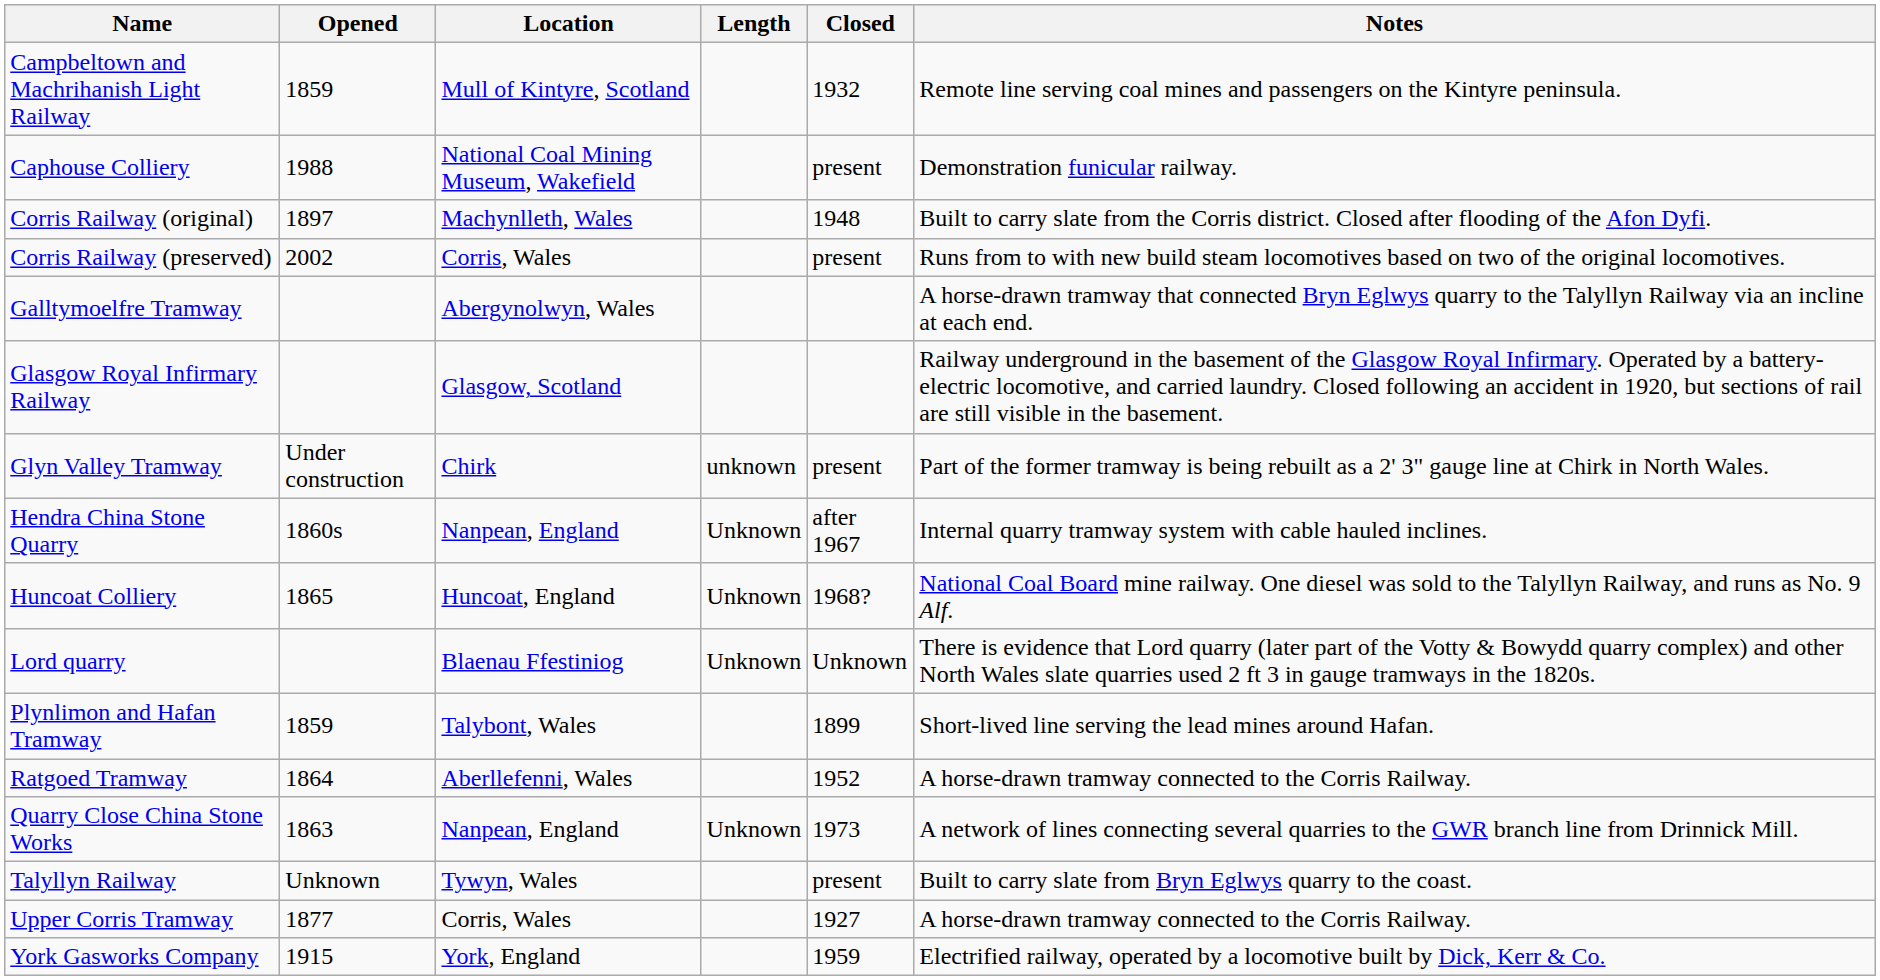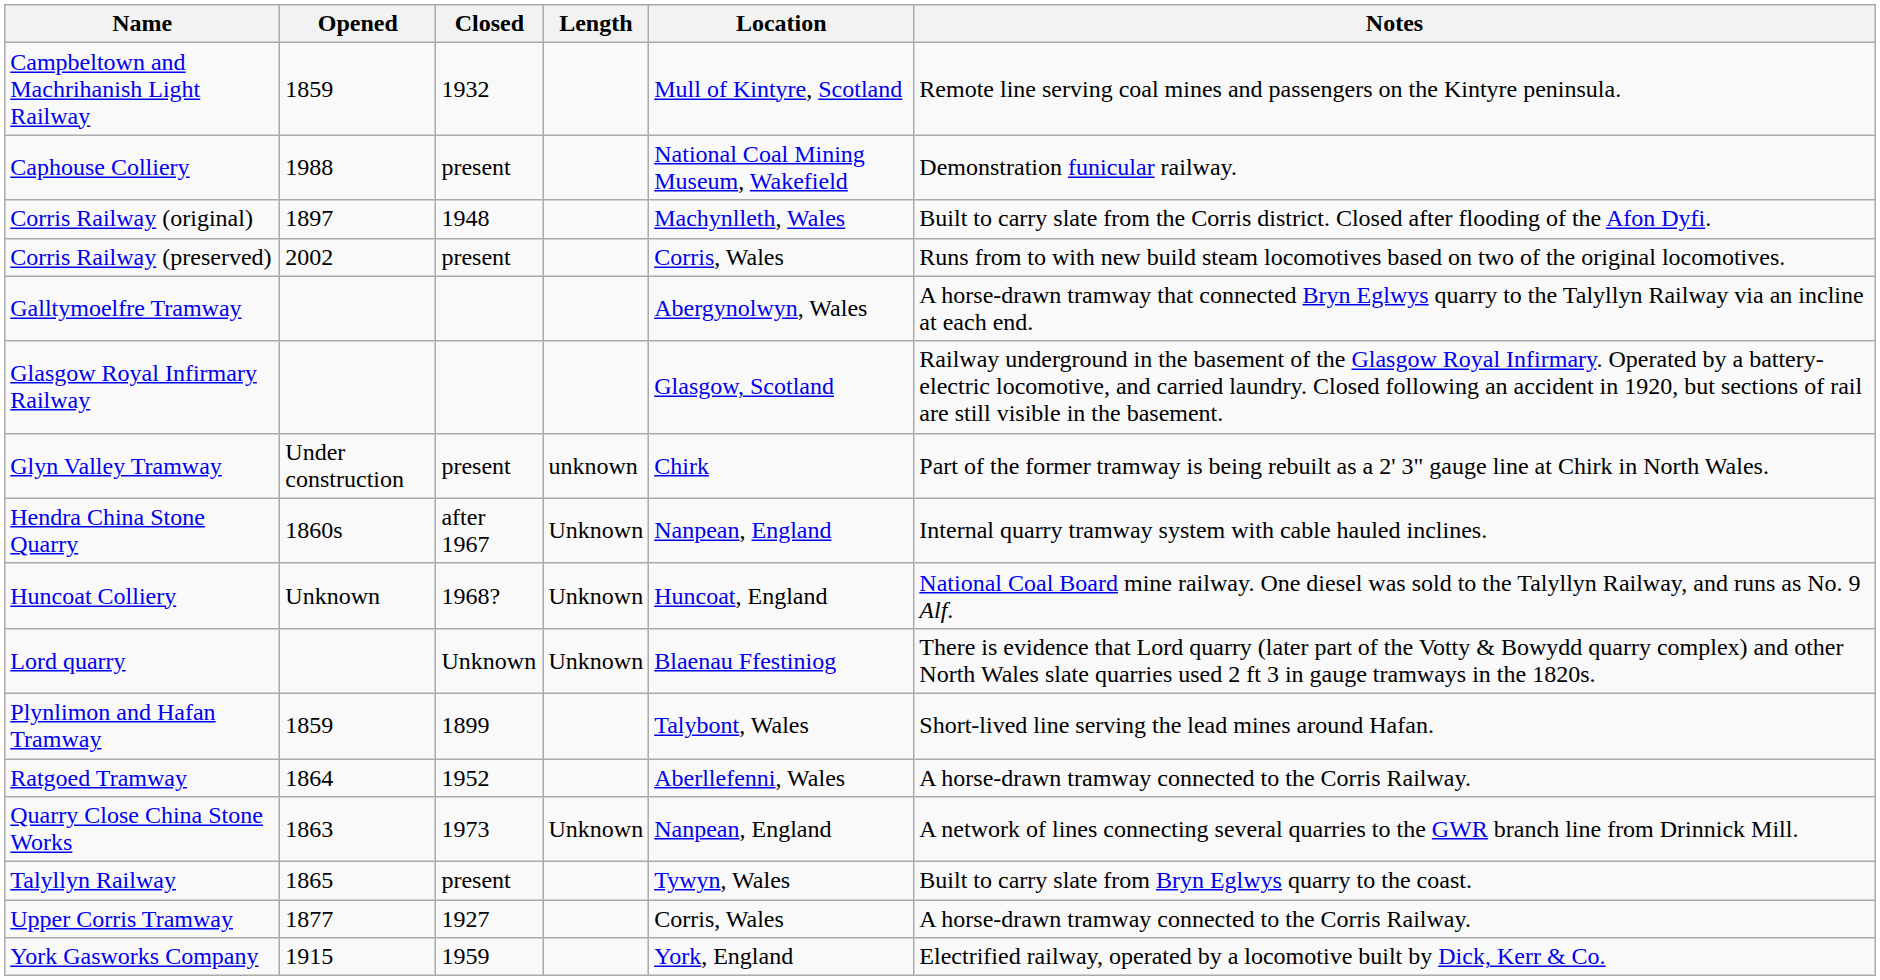columns swapped: Closed <-> Location
Huncoat Colliery | Opened: 1865 -> Unknown
Talyllyn Railway | Opened: Unknown -> 1865
